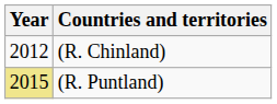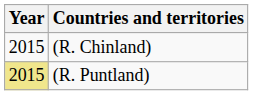(R. Chinland) | Year: 2012 -> 2015
